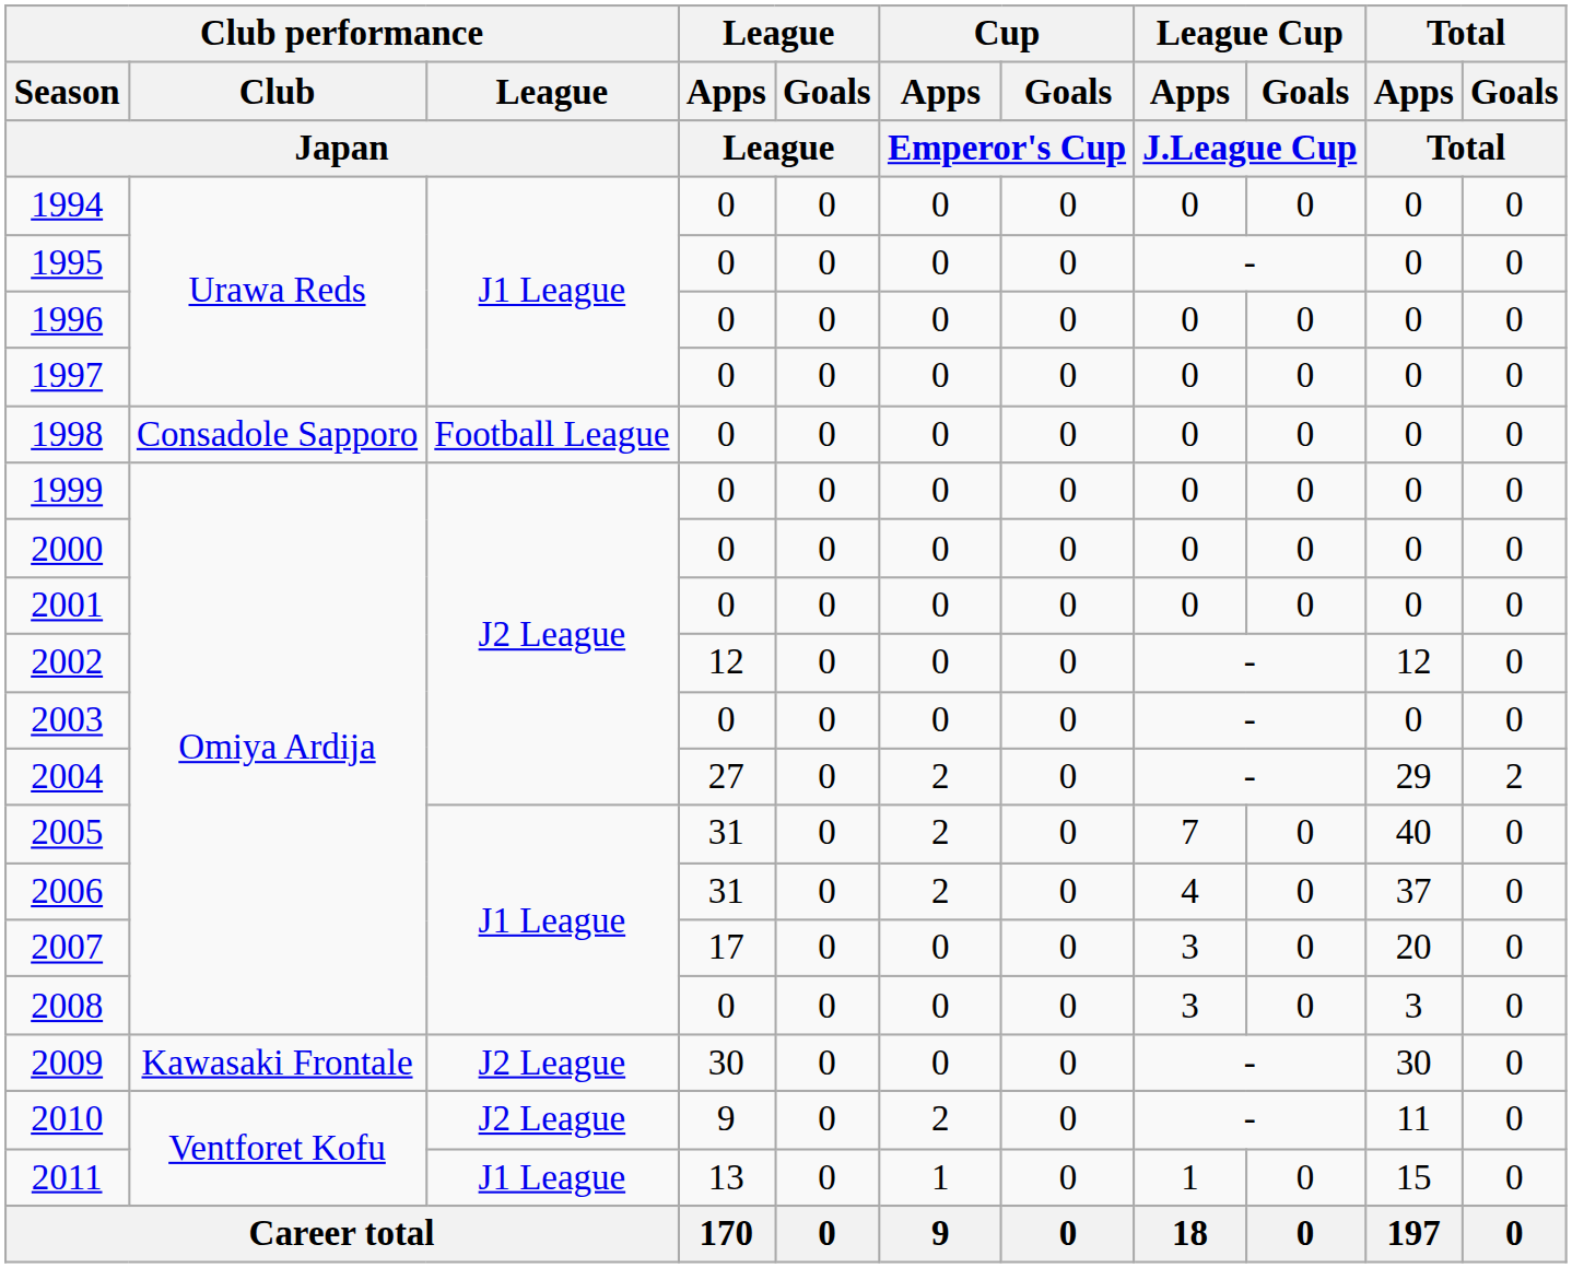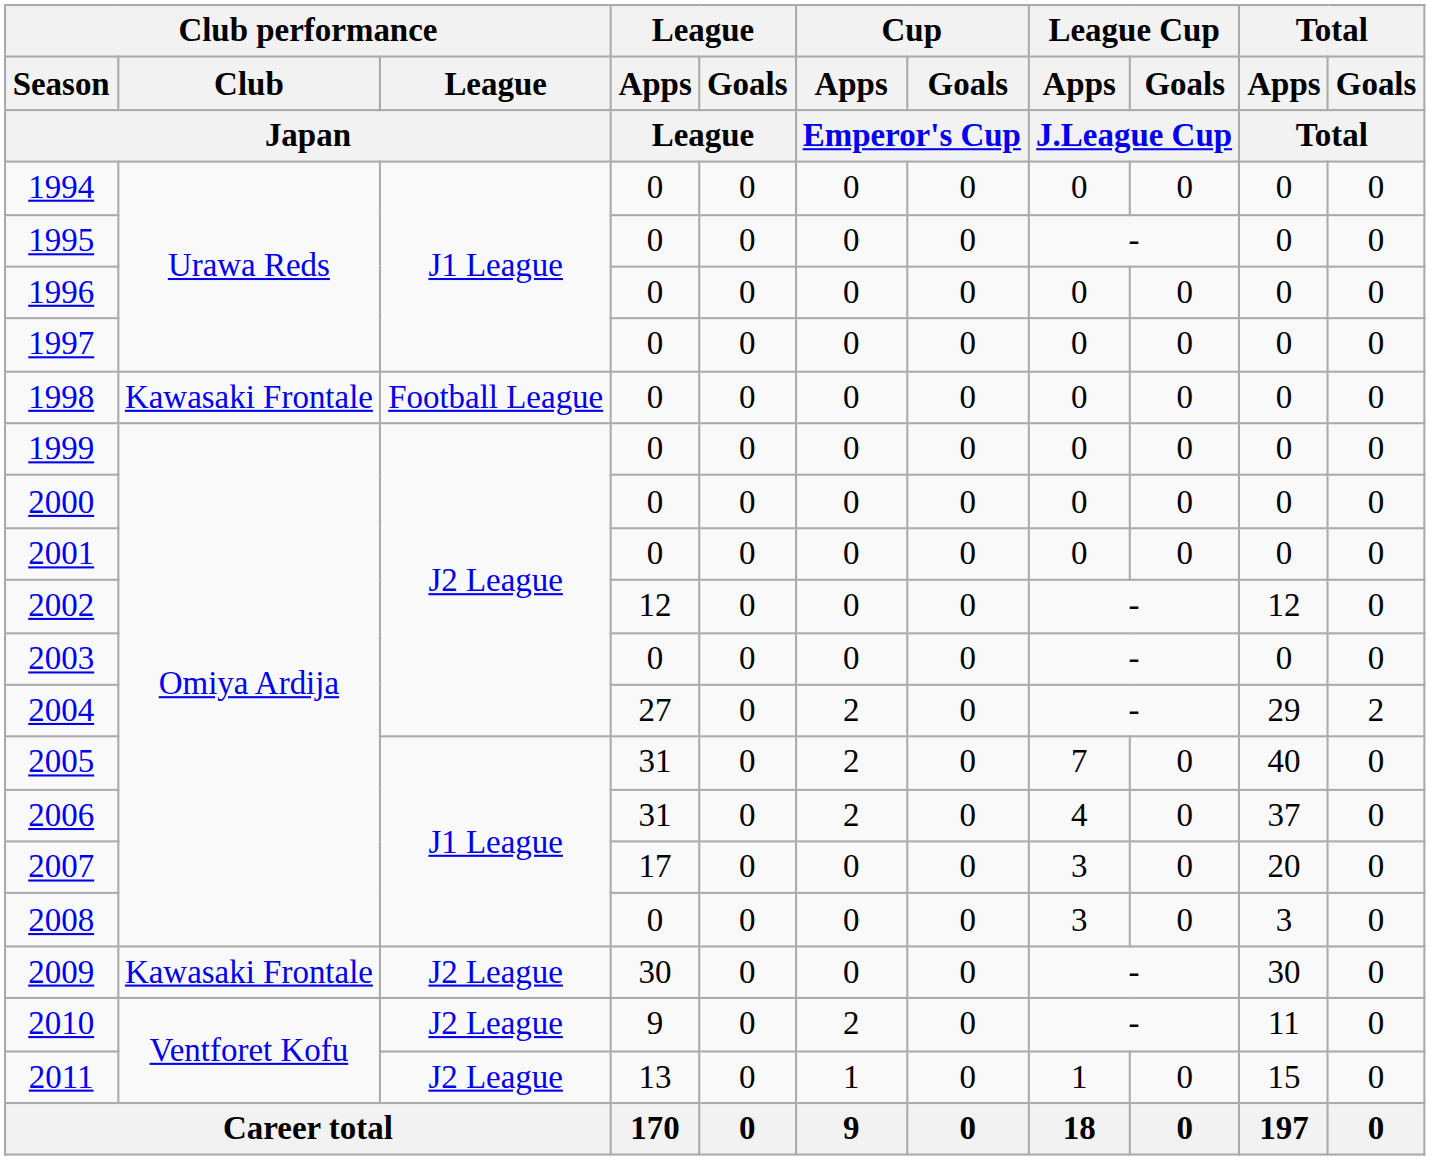1998 | Club performance / Club / Japan: Consadole Sapporo -> Kawasaki Frontale
2011 | Club performance / League / Japan: J1 League -> J2 League
